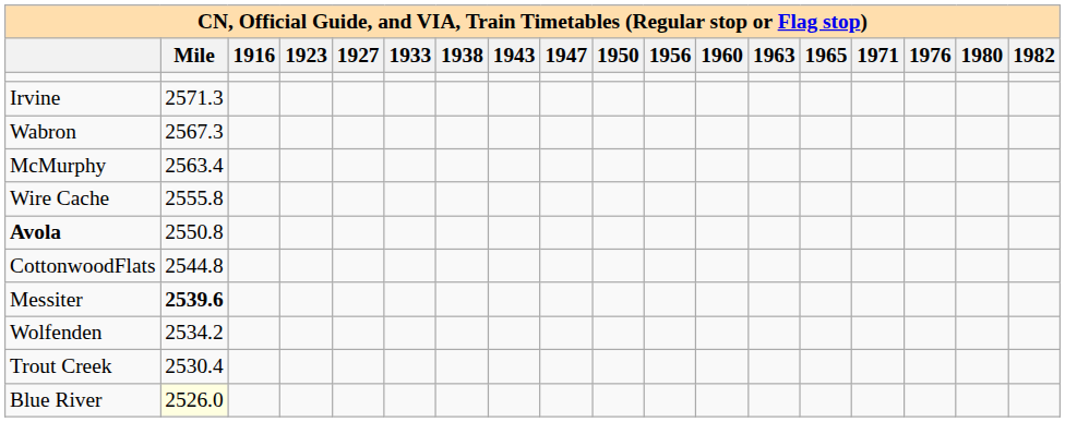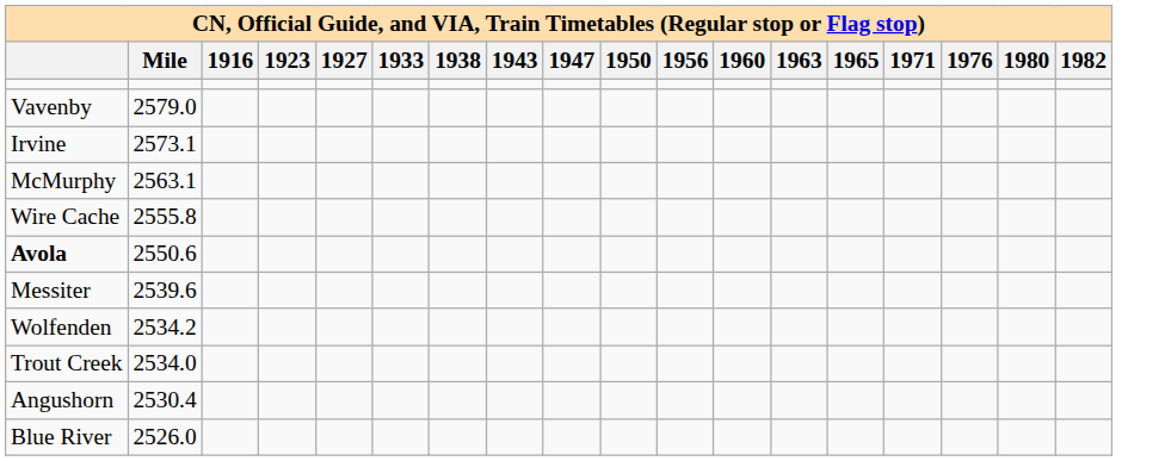+ row: Vavenby | 2579.0
Irvine | Mile: 2571.3 -> 2573.1
- row: Wabron | 2567.3
McMurphy | Mile: 2563.4 -> 2563.1
Avola | Mile: 2550.8 -> 2550.6
- row: CottonwoodFlats | 2544.8
Messiter | Mile: bold -> normal
Trout Creek | Mile: 2530.4 -> 2534.0
+ row: Angushorn | 2530.4
Blue River | Mile: lightyellow background -> no background
